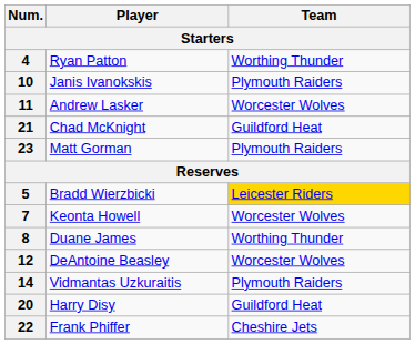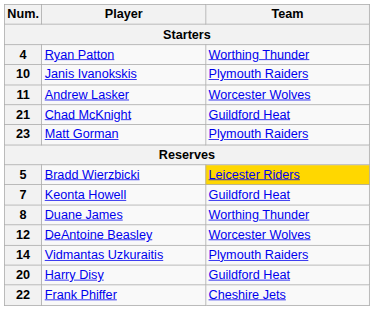7 | Team: Worcester Wolves -> Guildford Heat
